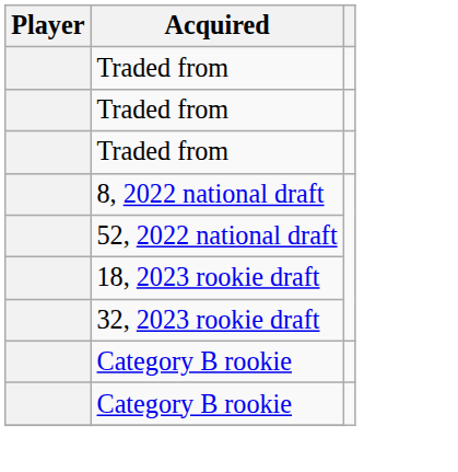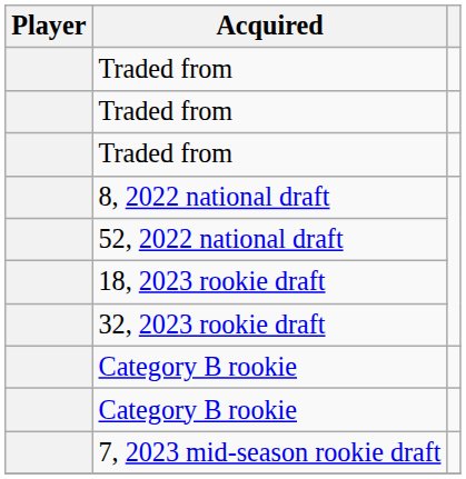+ row: 7, 2023 mid-season rookie draft
